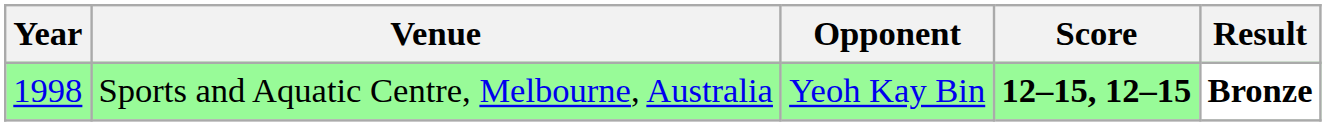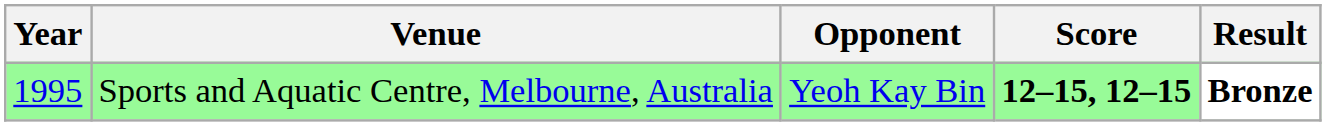Sports and Aquatic Centre, Melbourne, Australia | Year: 1998 -> 1995
